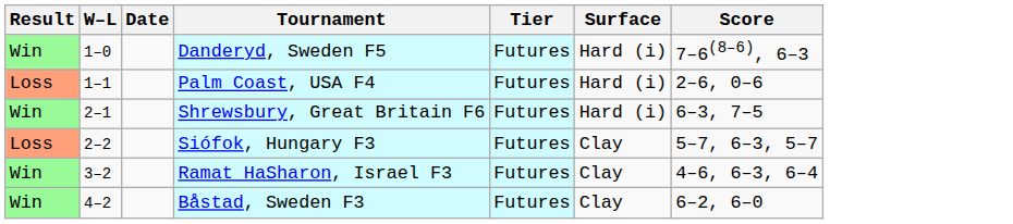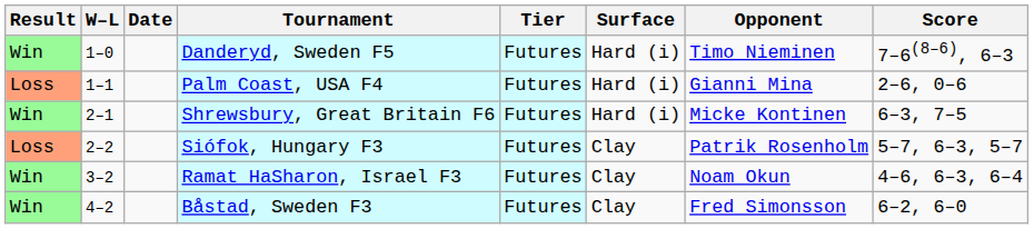+ column: Opponent | Timo Nieminen | Gianni Mina | Micke Kontinen | Patrik Rosenholm | Noam Okun | Fred Simonsson
